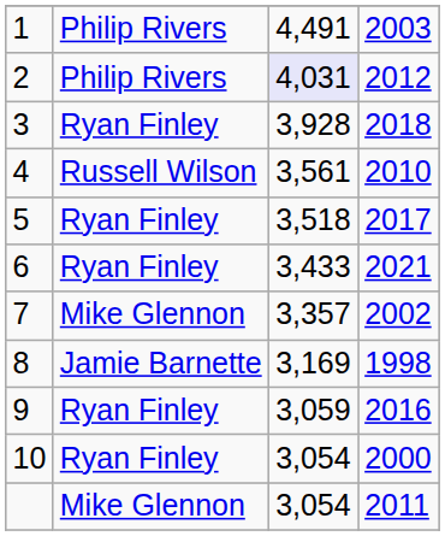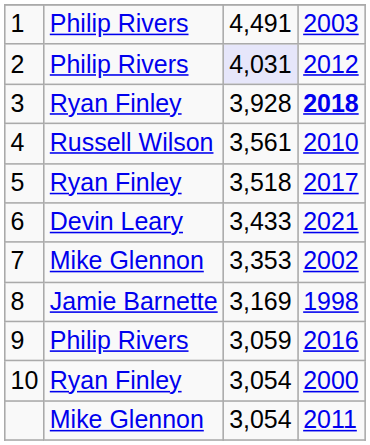3 | column 4: normal -> bold
6 | column 2: Ryan Finley -> Devin Leary
7 | column 3: 3,357 -> 3,353
9 | column 2: Ryan Finley -> Philip Rivers
